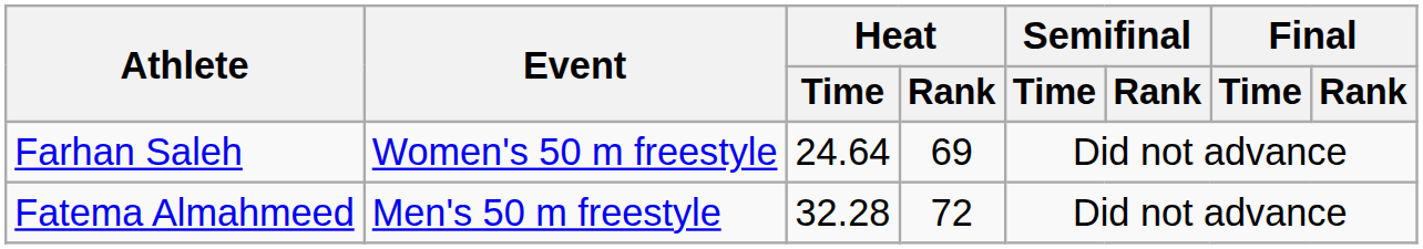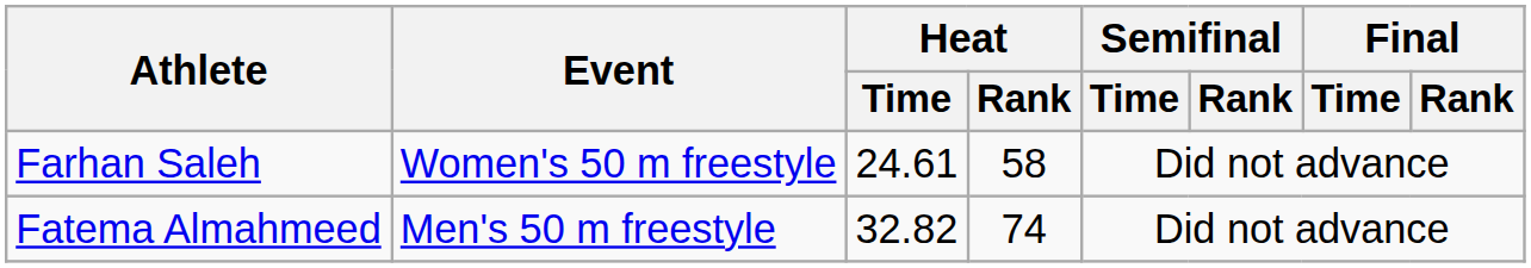Farhan Saleh | Heat / Time: 24.64 -> 24.61
Farhan Saleh | Heat / Rank: 69 -> 58
Fatema Almahmeed | Heat / Time: 32.28 -> 32.82
Fatema Almahmeed | Heat / Rank: 72 -> 74
